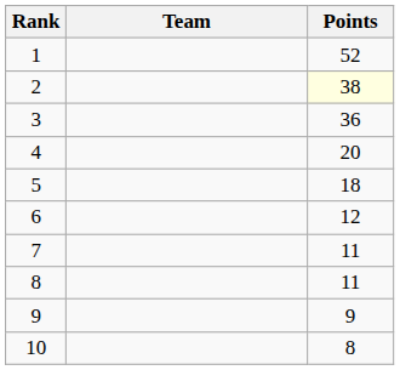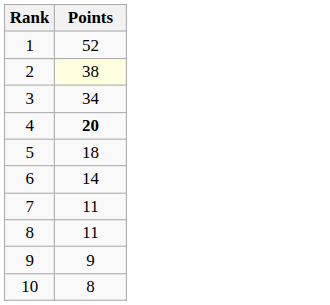- column: Team
3 | Points: 36 -> 34
4 | Points: normal -> bold
6 | Points: 12 -> 14
